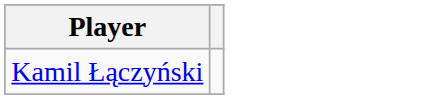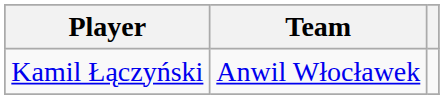+ column: Team | Anwil Włocławek
